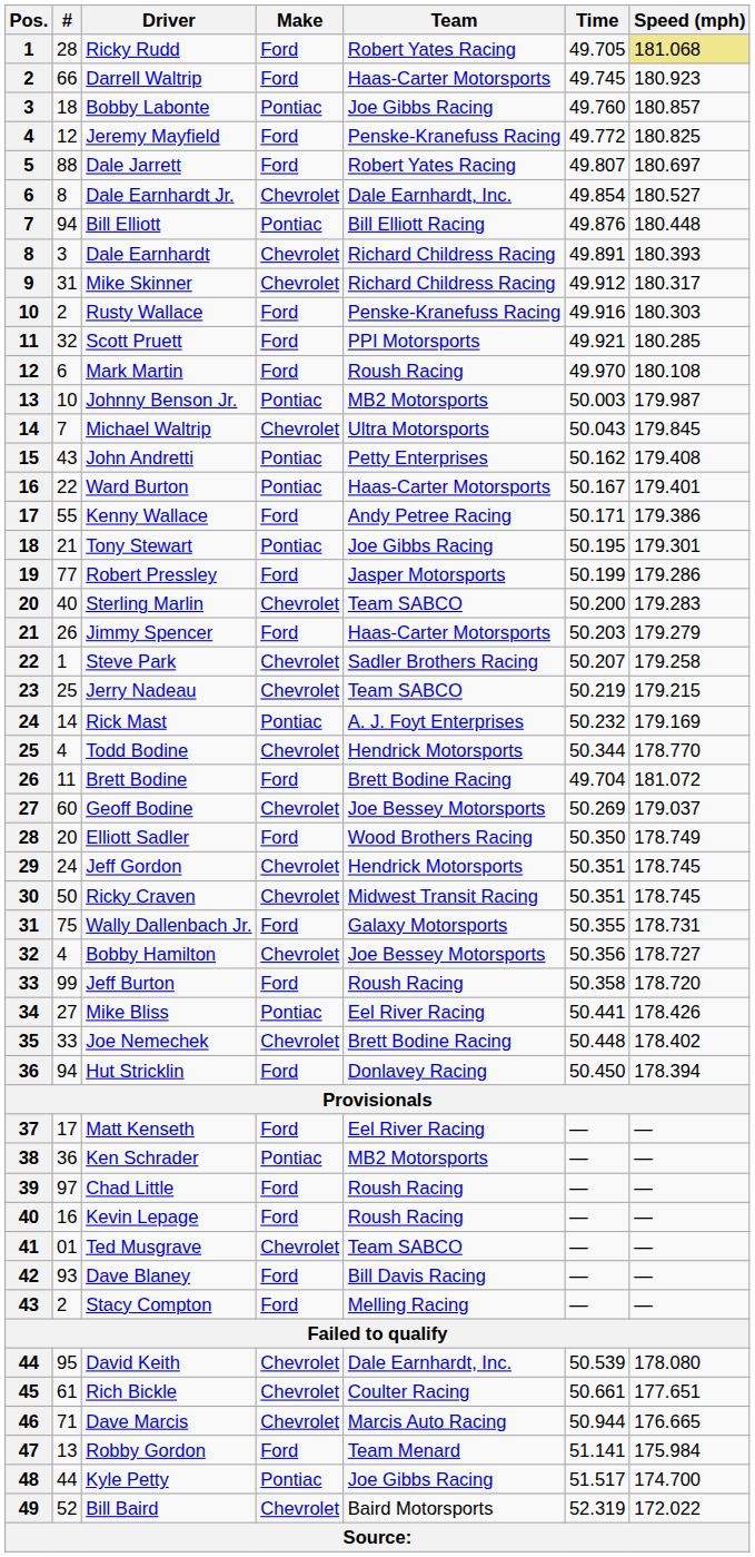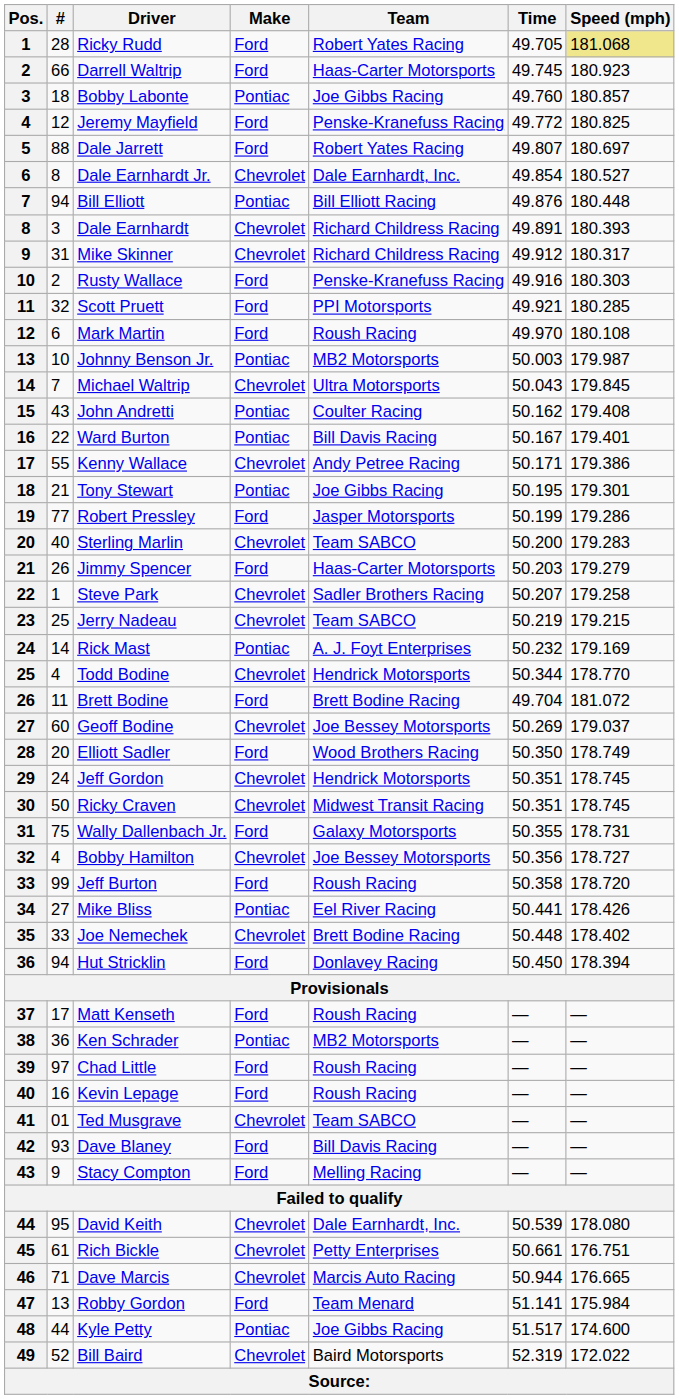John Andretti | Team: Petty Enterprises -> Coulter Racing
Ward Burton | Team: Haas-Carter Motorsports -> Bill Davis Racing
Kenny Wallace | Make: Ford -> Chevrolet
Matt Kenseth | Team: Eel River Racing -> Roush Racing
Stacy Compton | #: 2 -> 9
Rich Bickle | Team: Coulter Racing -> Petty Enterprises
Rich Bickle | Speed (mph): 177.651 -> 176.751
Kyle Petty | Speed (mph): 174.700 -> 174.600
